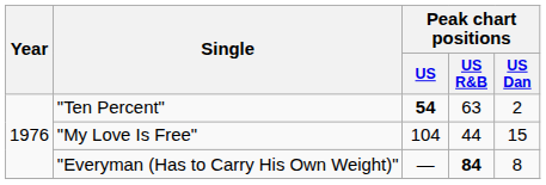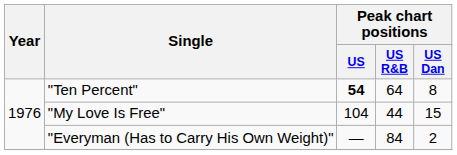"Ten Percent" | Peak chart positions / US R&B: 63 -> 64
"Ten Percent" | Peak chart positions / US Dan: 2 -> 8
"Everyman (Has to Carry His Own Weight)" | Peak chart positions / US R&B: bold -> normal
"Everyman (Has to Carry His Own Weight)" | Peak chart positions / US Dan: 8 -> 2
